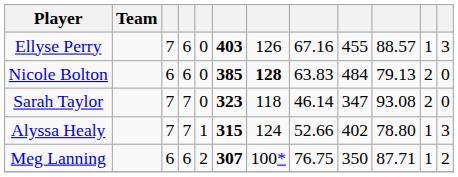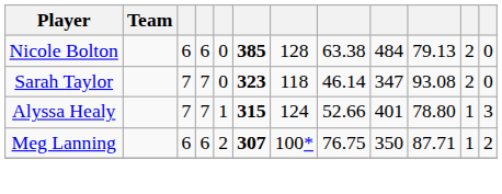- row: Ellyse Perry | 7 | 6 | 0 | 403 | 126 | 67.16 | 455 | 88.57 | 1 | 3
Nicole Bolton | column 7: bold -> normal
Nicole Bolton | column 8: 63.83 -> 63.38
Alyssa Healy | column 9: 402 -> 401
